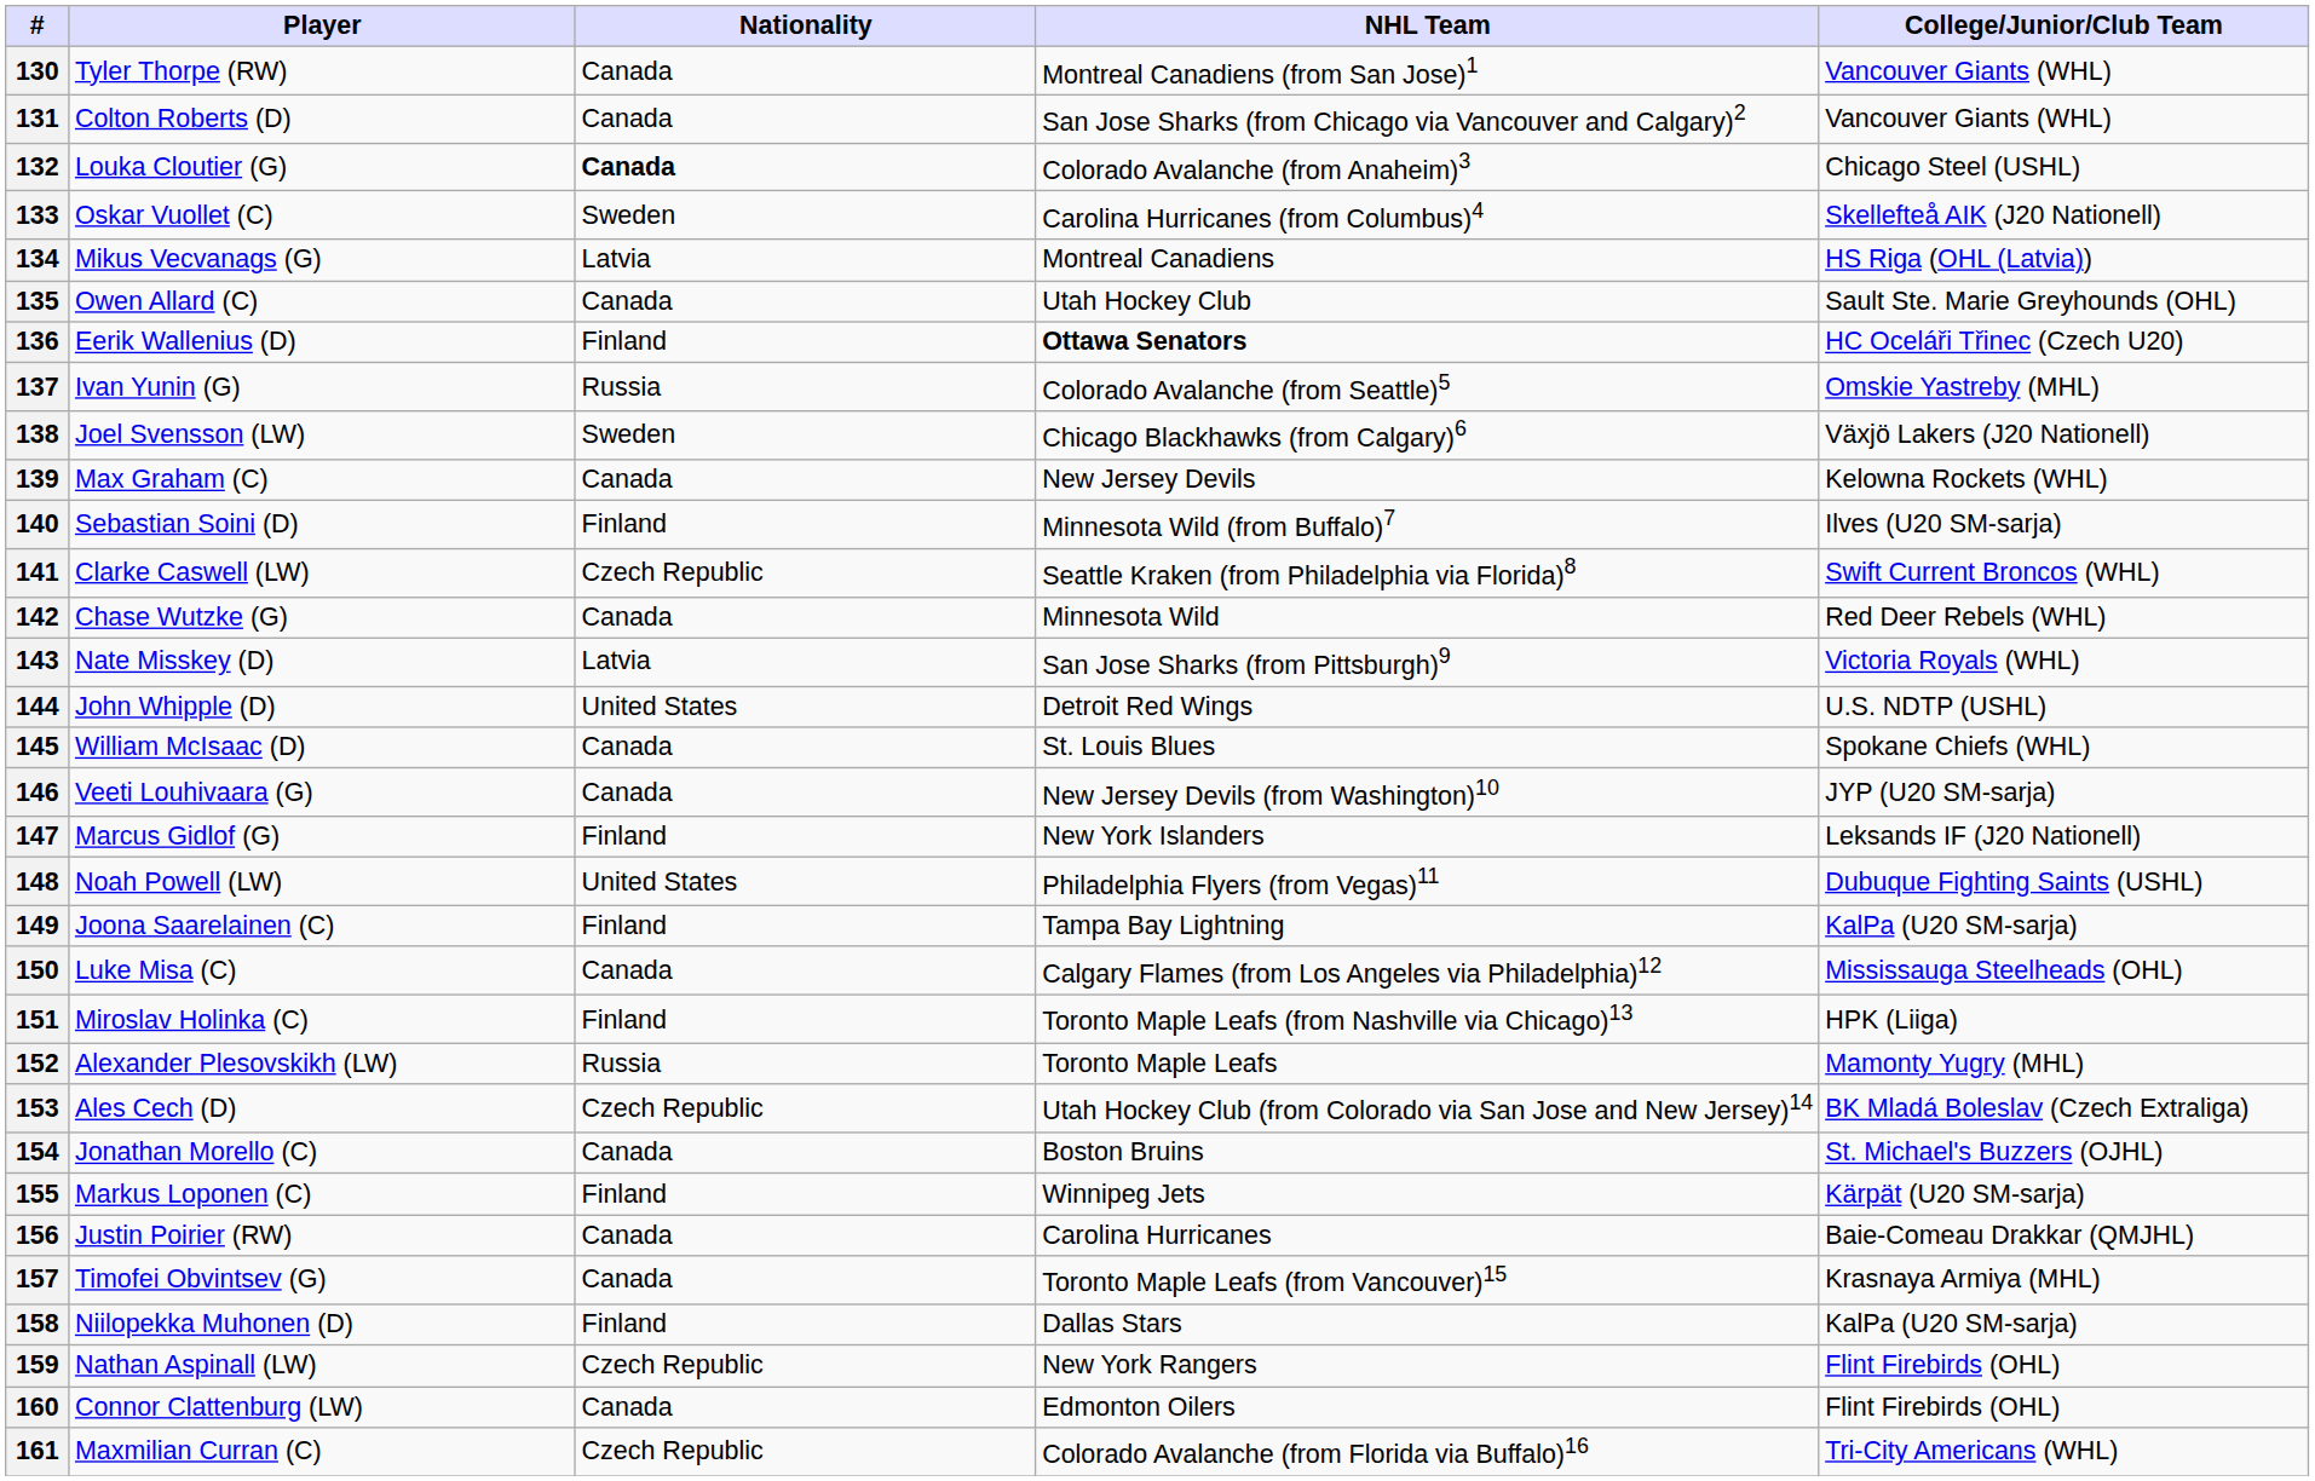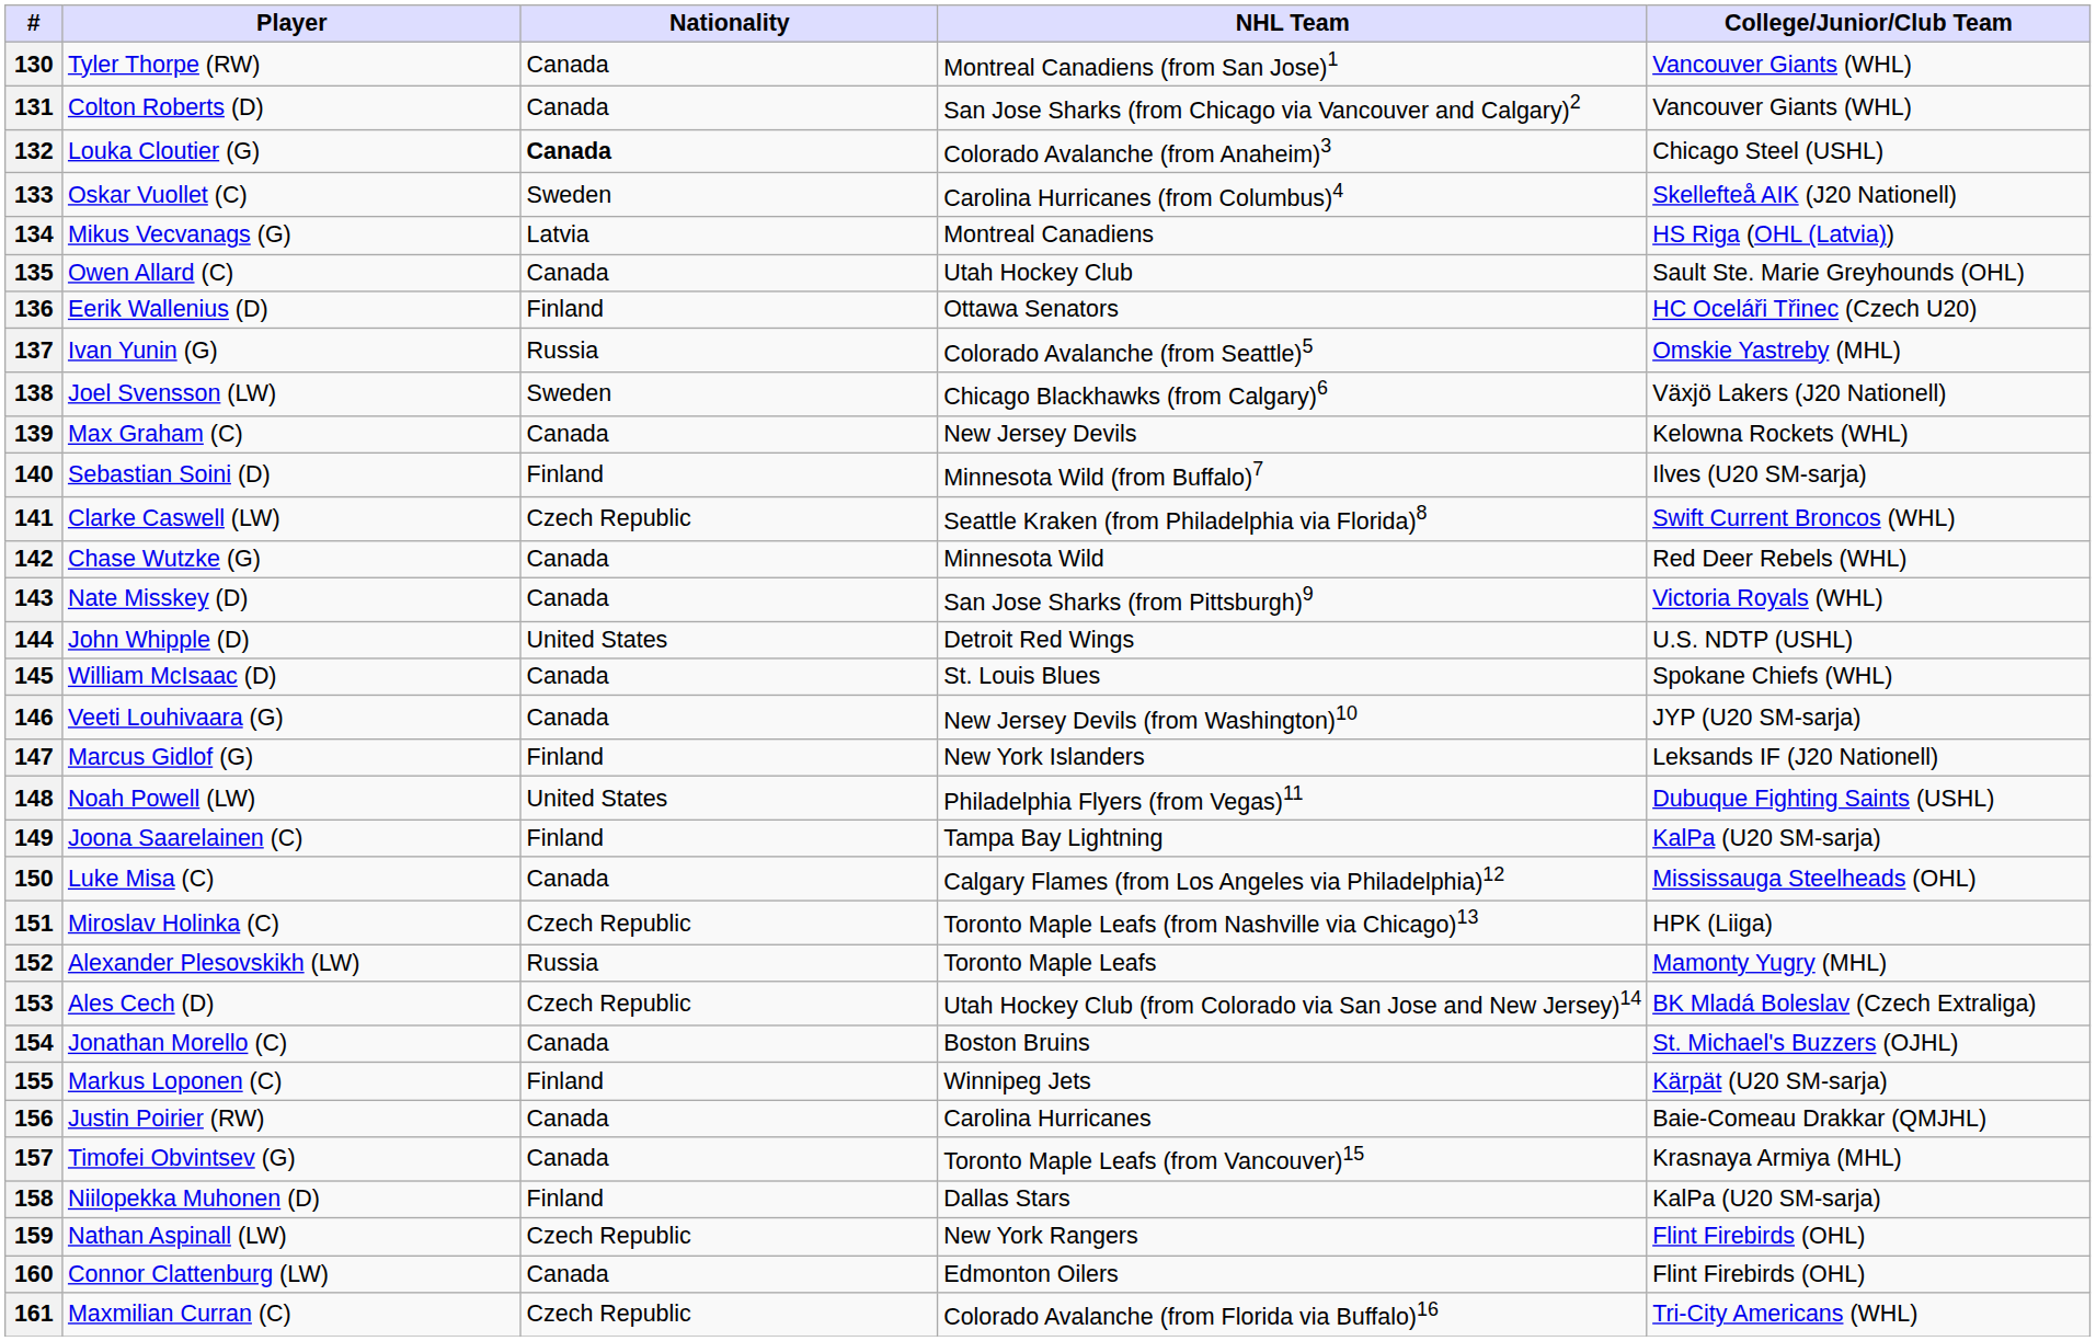136 | NHL Team: bold -> normal
143 | Nationality: Latvia -> Canada
151 | Nationality: Finland -> Czech Republic
